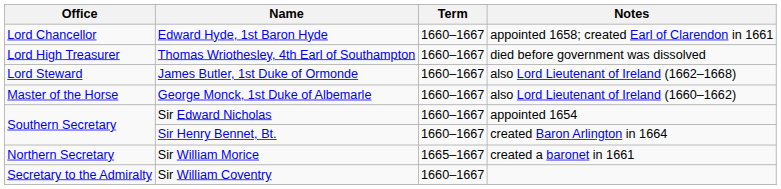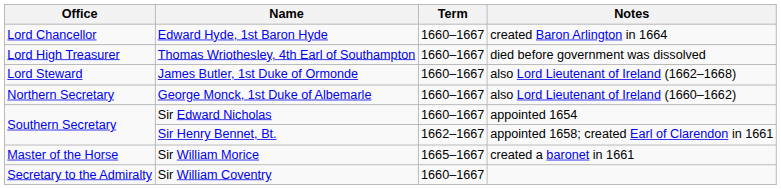Edward Hyde, 1st Baron Hyde | Notes: appointed 1658; created Earl of Clarendon in 1661 -> created Baron Arlington in 1664
George Monck, 1st Duke of Albemarle | Office: Master of the Horse -> Northern Secretary
Sir Henry Bennet, Bt. | Term: 1660–1667 -> 1662–1667
Sir Henry Bennet, Bt. | Notes: created Baron Arlington in 1664 -> appointed 1658; created Earl of Clarendon in 1661
Sir William Morice | Office: Northern Secretary -> Master of the Horse
